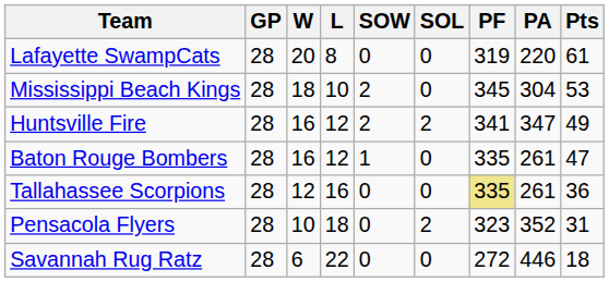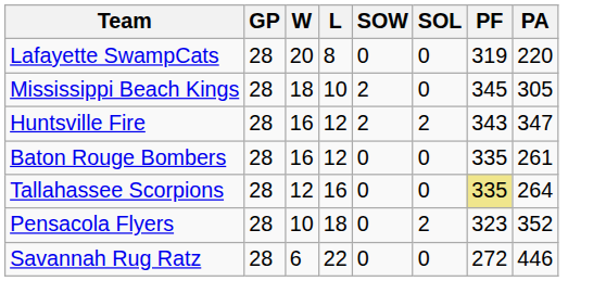- column: Pts | 61 | 53 | 49 | 47 | 36 | 31 | 18
Mississippi Beach Kings | PA: 304 -> 305
Huntsville Fire | PF: 341 -> 343
Baton Rouge Bombers | SOW: 1 -> 0
Tallahassee Scorpions | PA: 261 -> 264
